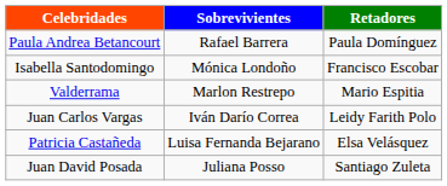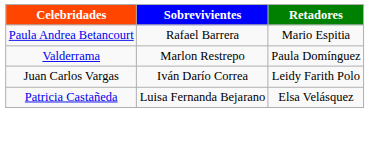Paula Andrea Betancourt | Retadores: Paula Domínguez -> Mario Espitia
- row: Isabella Santodomingo | Mónica Londoño | Francisco Escobar
Valderrama | Retadores: Mario Espitia -> Paula Domínguez
- row: Juan David Posada | Juliana Posso | Santiago Zuleta
